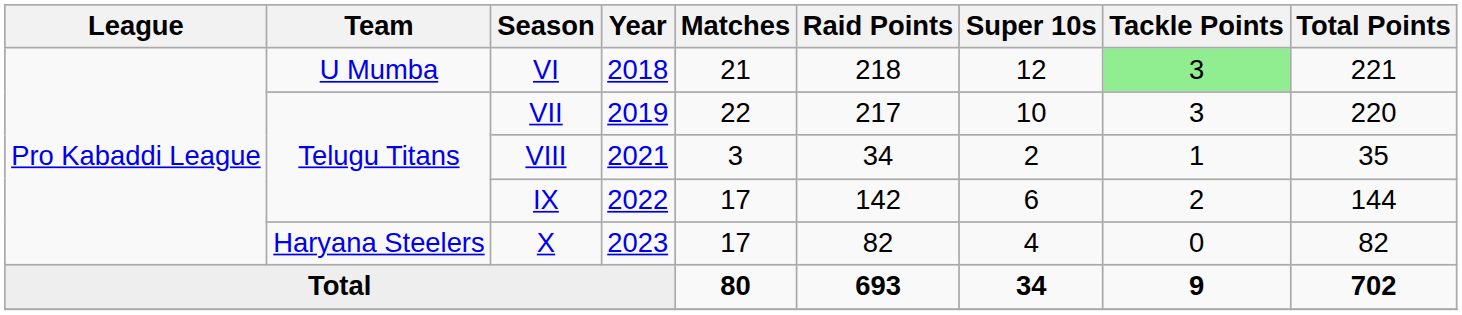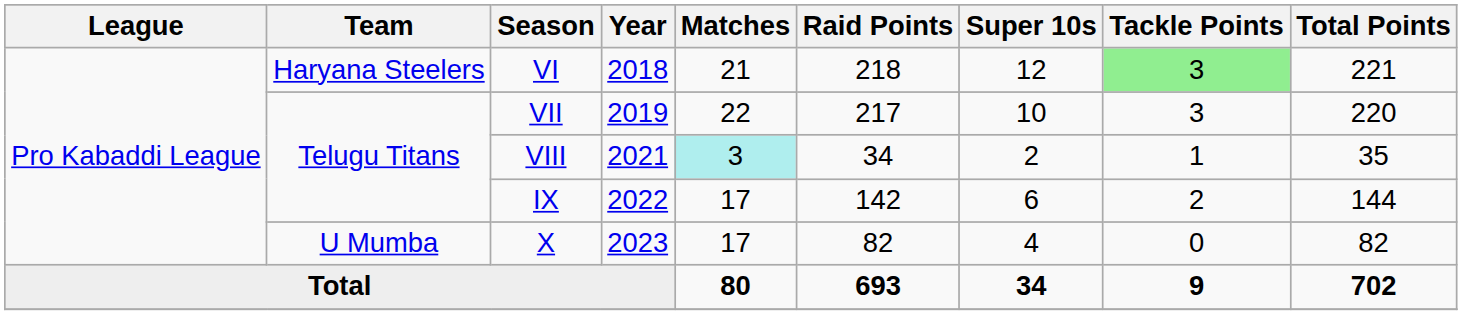VI | Team: U Mumba -> Haryana Steelers
VIII | Matches: no background -> paleturquoise background
X | Team: Haryana Steelers -> U Mumba
